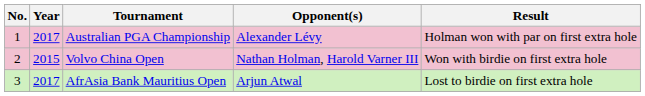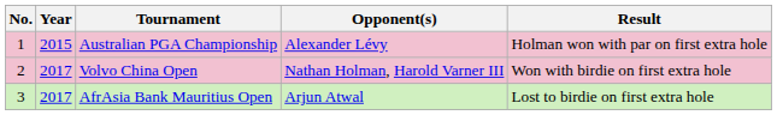Australian PGA Championship | Year: 2017 -> 2015
Volvo China Open | Year: 2015 -> 2017
